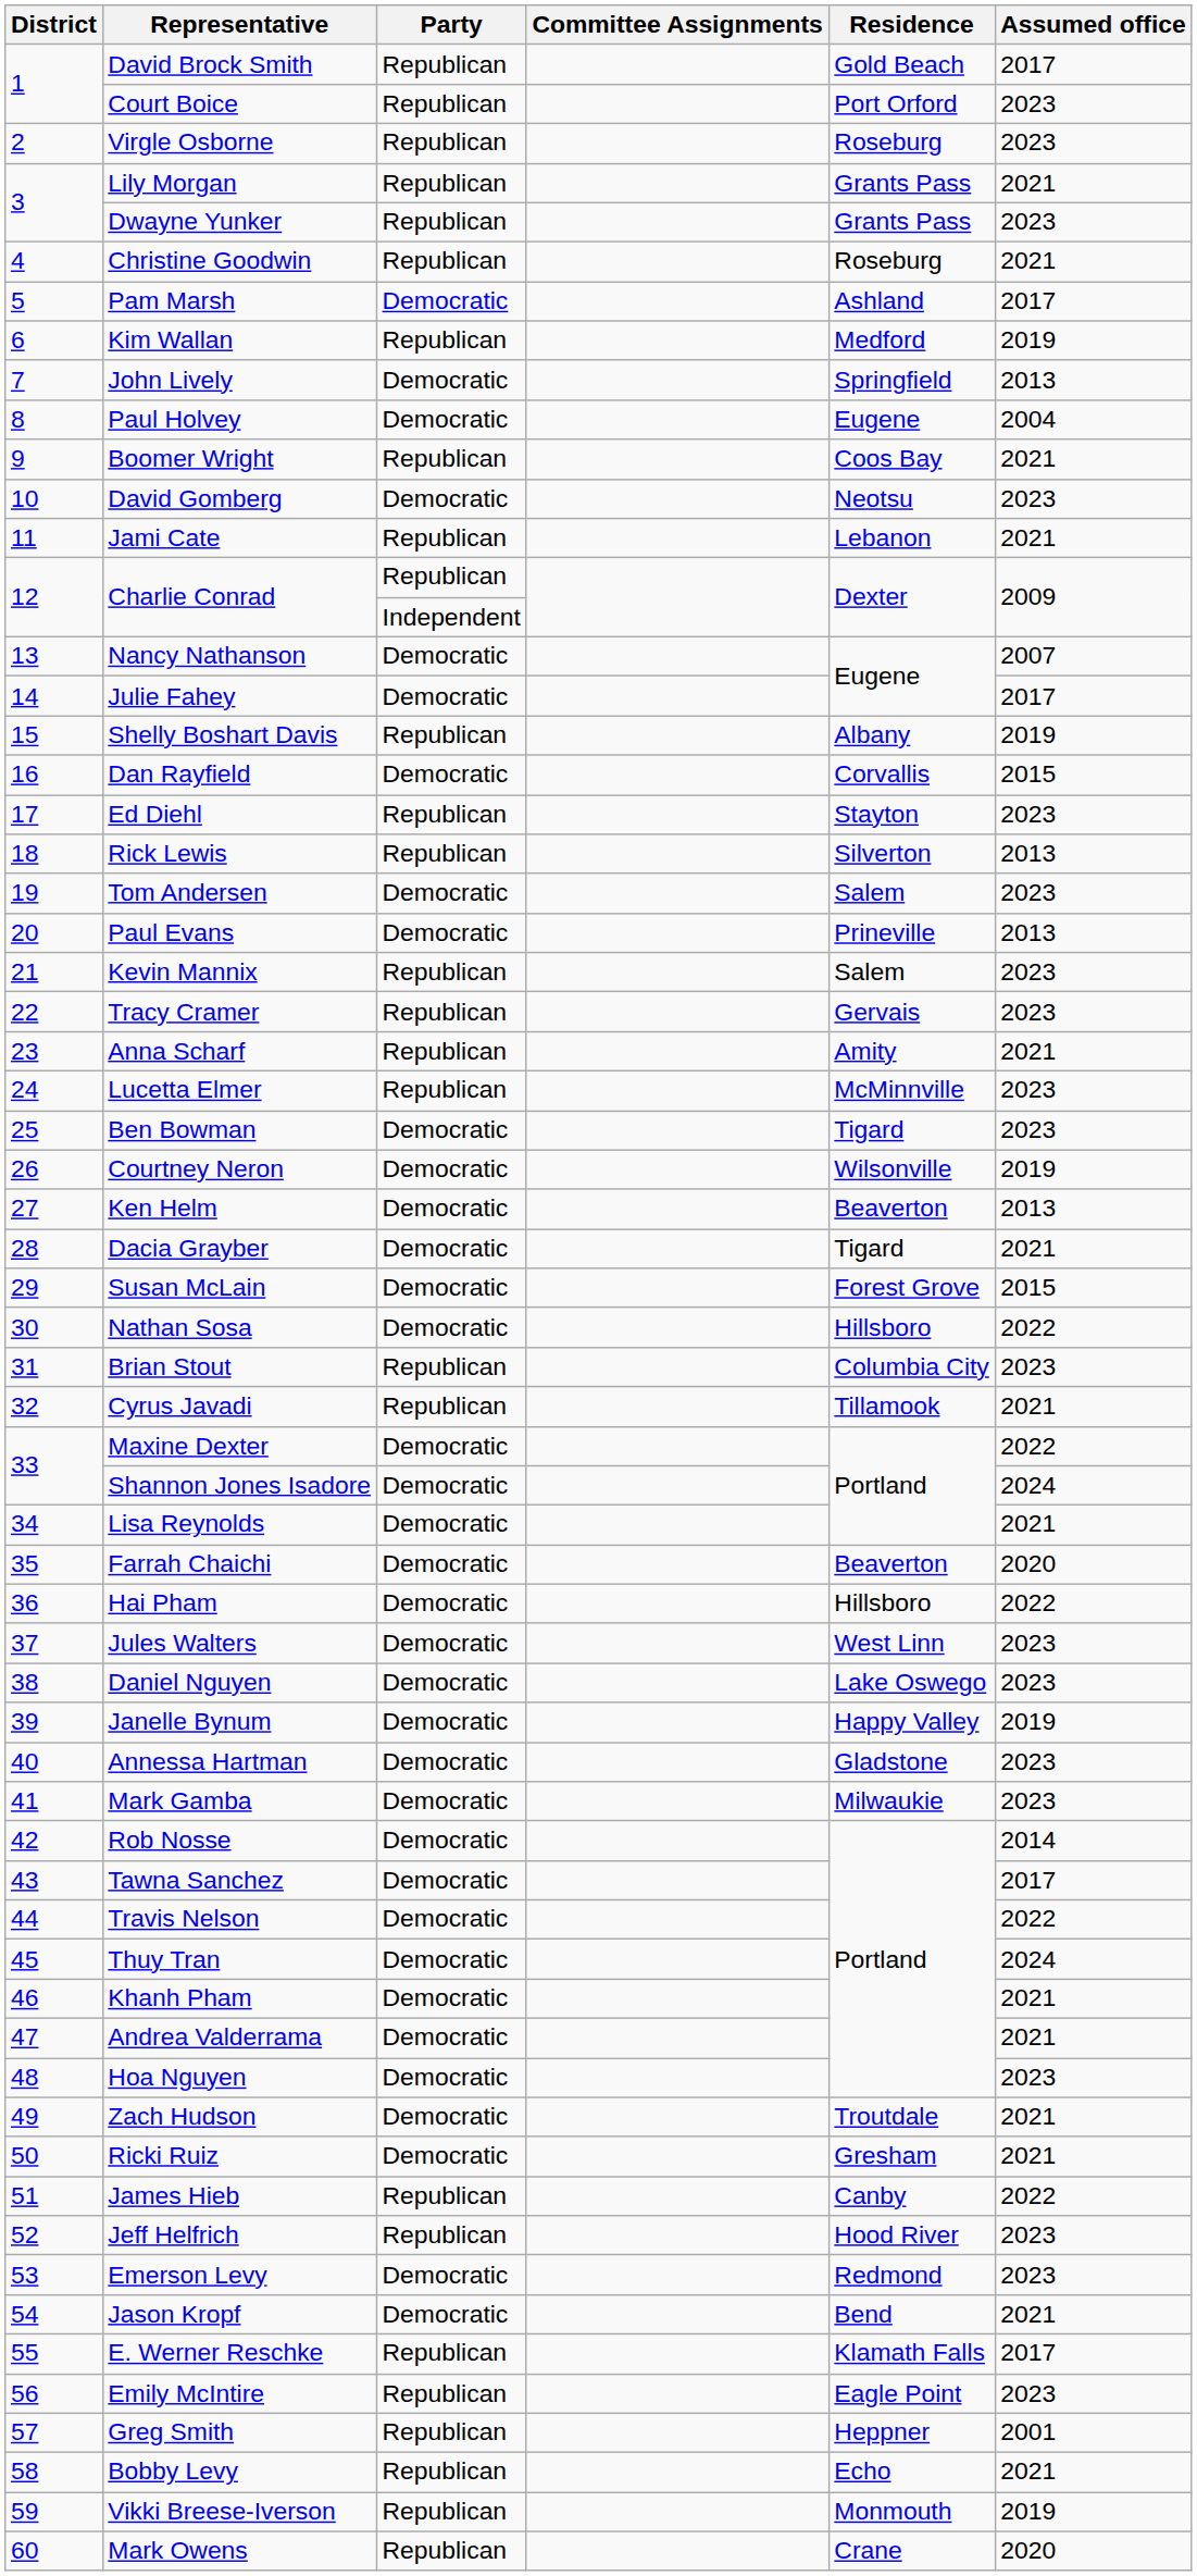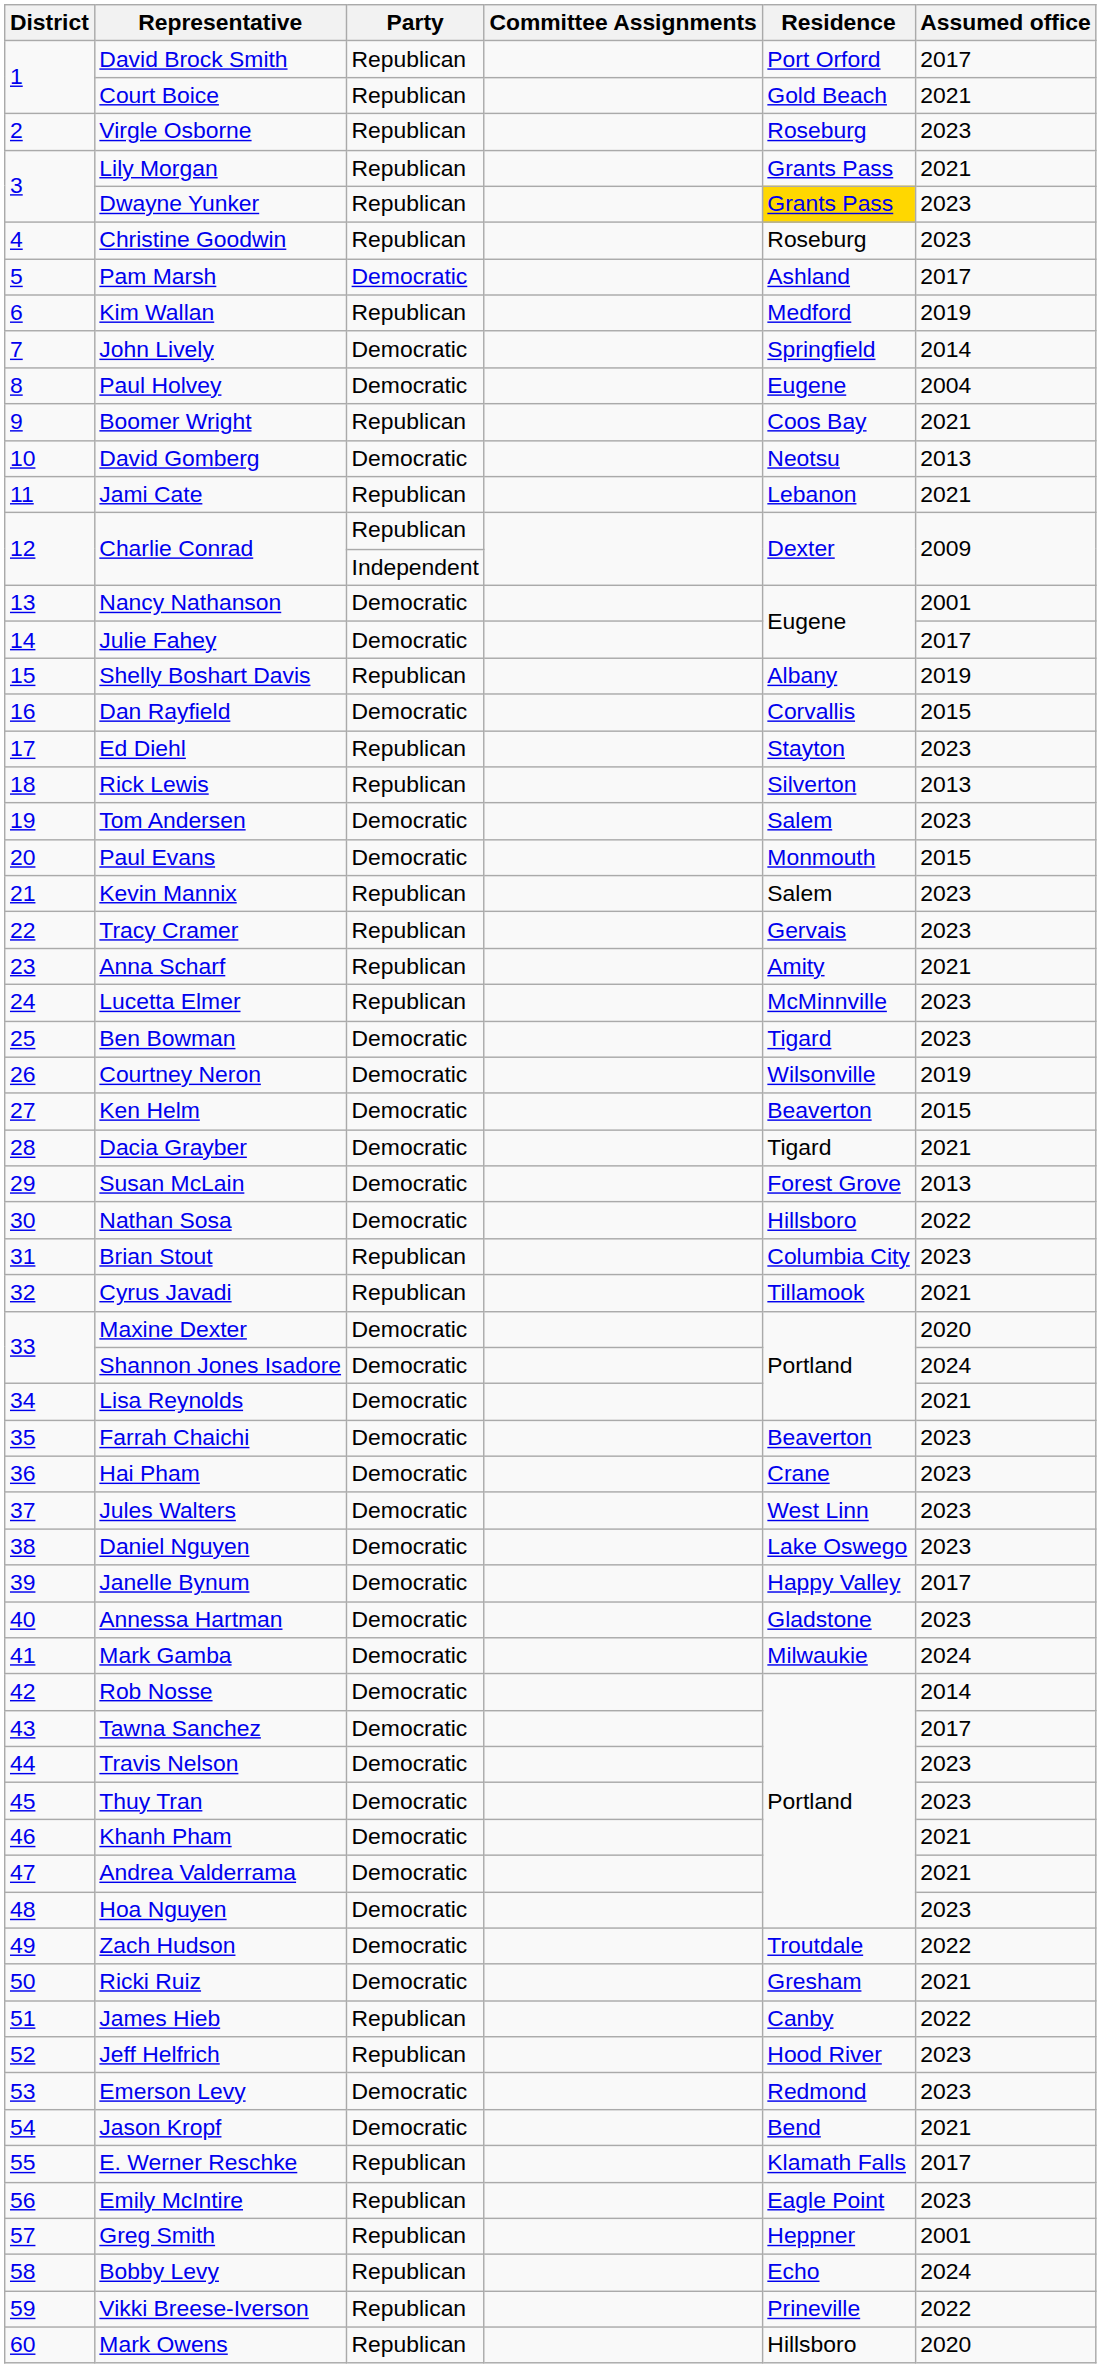David Brock Smith | Residence: Gold Beach -> Port Orford
Court Boice | Residence: Port Orford -> Gold Beach
Court Boice | Assumed office: 2023 -> 2021
Dwayne Yunker | Residence: no background -> gold background
Christine Goodwin | Assumed office: 2021 -> 2023
John Lively | Assumed office: 2013 -> 2014
David Gomberg | Assumed office: 2023 -> 2013
Nancy Nathanson | Assumed office: 2007 -> 2001
Paul Evans | Residence: Prineville -> Monmouth
Paul Evans | Assumed office: 2013 -> 2015
Ken Helm | Assumed office: 2013 -> 2015
Susan McLain | Assumed office: 2015 -> 2013
Maxine Dexter | Assumed office: 2022 -> 2020
Farrah Chaichi | Assumed office: 2020 -> 2023
Hai Pham | Residence: Hillsboro -> Crane
Hai Pham | Assumed office: 2022 -> 2023
Janelle Bynum | Assumed office: 2019 -> 2017
Mark Gamba | Assumed office: 2023 -> 2024
Travis Nelson | Assumed office: 2022 -> 2023
Thuy Tran | Assumed office: 2024 -> 2023
Zach Hudson | Assumed office: 2021 -> 2022
Bobby Levy | Assumed office: 2021 -> 2024
Vikki Breese-Iverson | Residence: Monmouth -> Prineville
Vikki Breese-Iverson | Assumed office: 2019 -> 2022
Mark Owens | Residence: Crane -> Hillsboro
